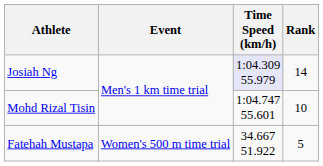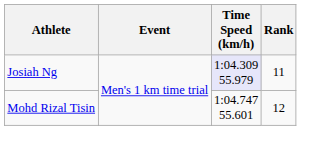Josiah Ng | Rank: 14 -> 11
Mohd Rizal Tisin | Rank: 10 -> 12
- row: Fatehah Mustapa | Women's 500 m time trial | 34.667 51.922 | 5
